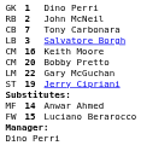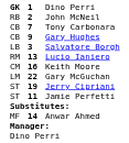1 / Dino Perri | column 1: normal -> bold
+ row: CB | 9 | Gary Hughes
+ row: RM | 13 | Lucio Ianiero
- row: CM | 20 | Bobby Pretto
+ row: ST | 11 | Jamie Perfetti
- row: FW | 15 | Luciano Berarocco
